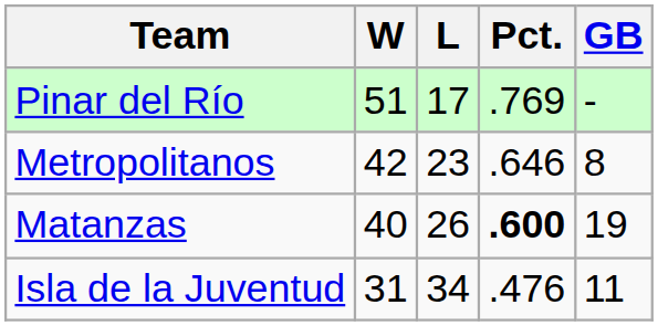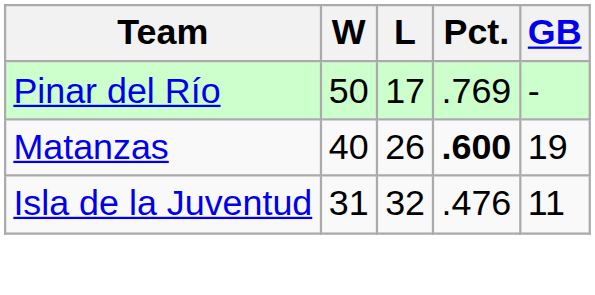Pinar del Río | W: 51 -> 50
- row: Metropolitanos | 42 | 23 | .646 | 8
Isla de la Juventud | L: 34 -> 32
